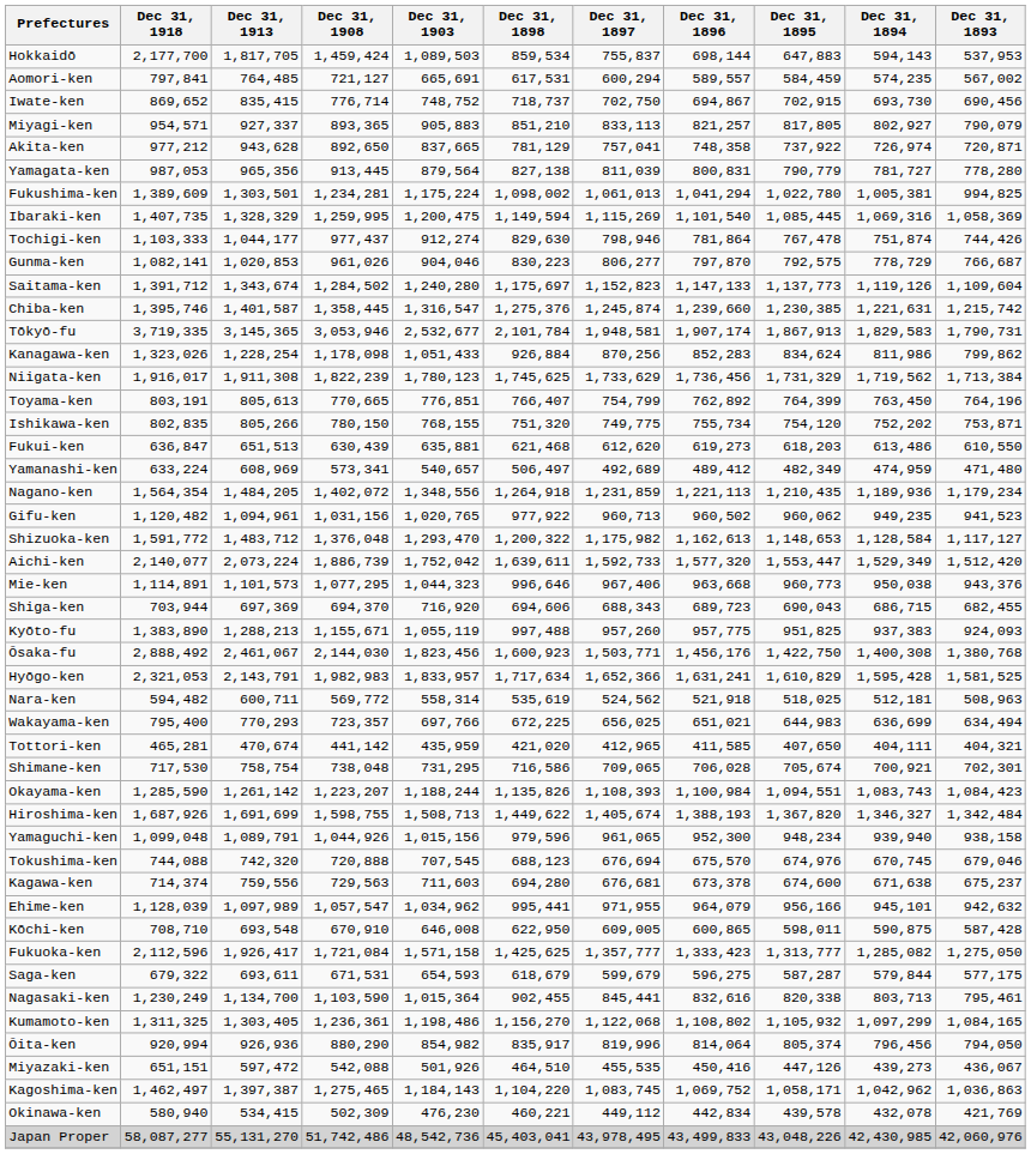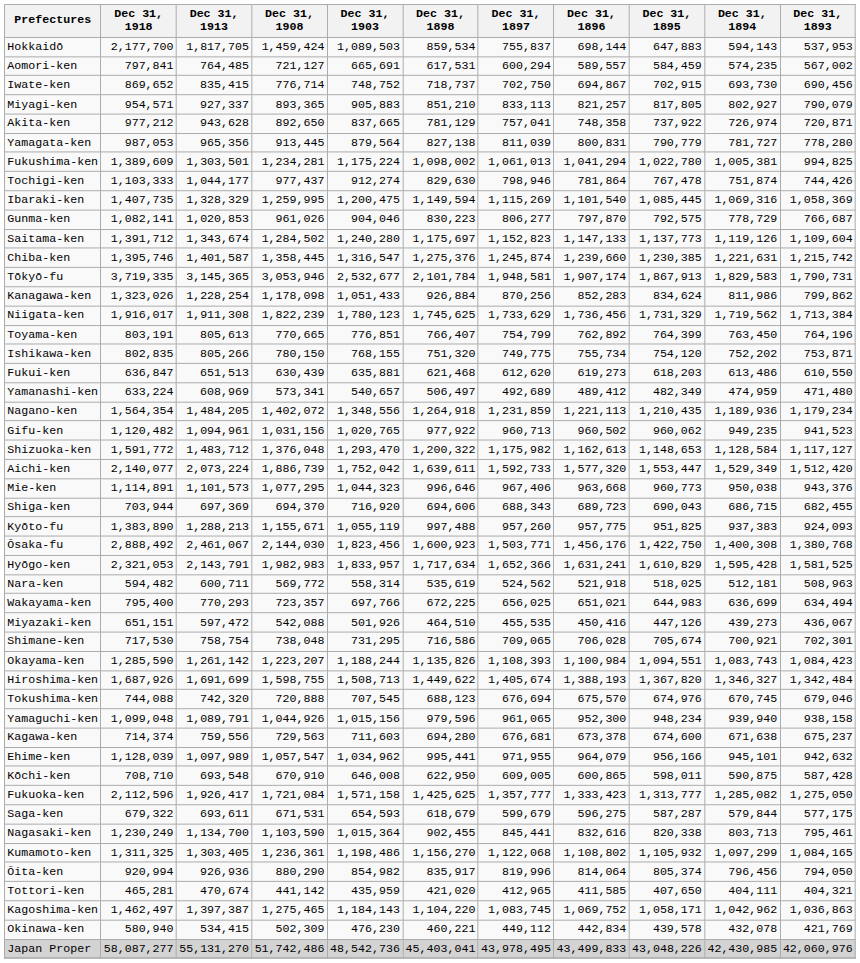rows swapped: Ibaraki-ken <-> Tochigi-ken
rows swapped: Tottori-ken <-> Miyazaki-ken
rows swapped: Yamaguchi-ken <-> Tokushima-ken
